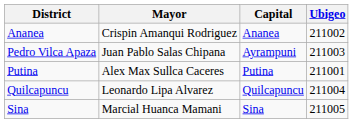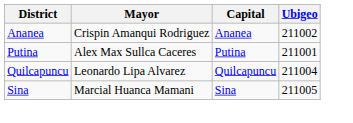- row: Pedro Vilca Apaza | Juan Pablo Salas Chipana | Ayrampuni | 211003
